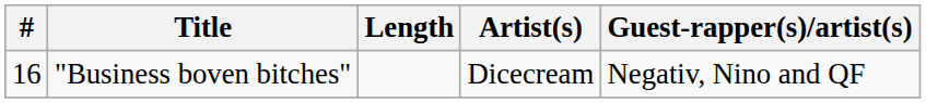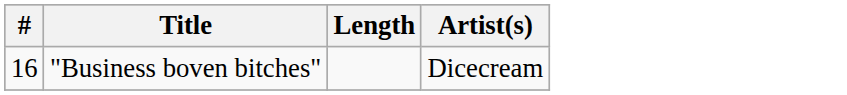- column: Guest-rapper(s)/artist(s) | Negativ, Nino and QF
